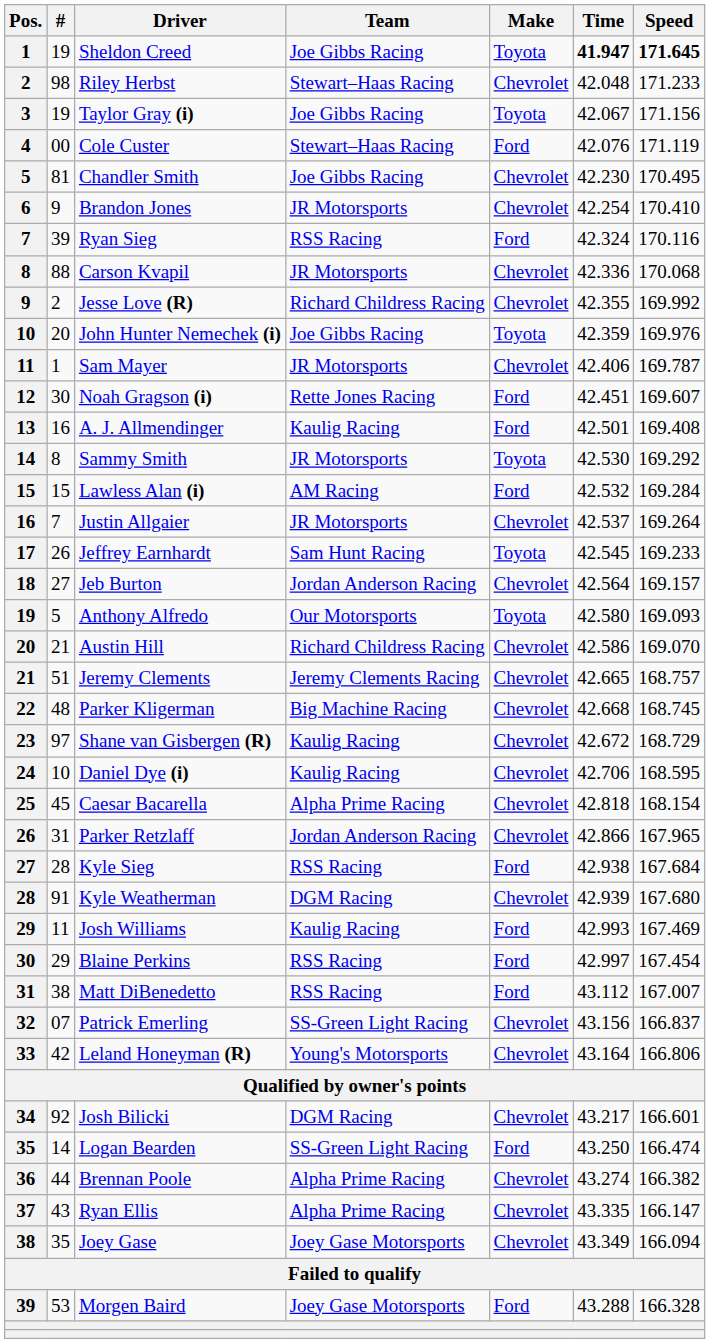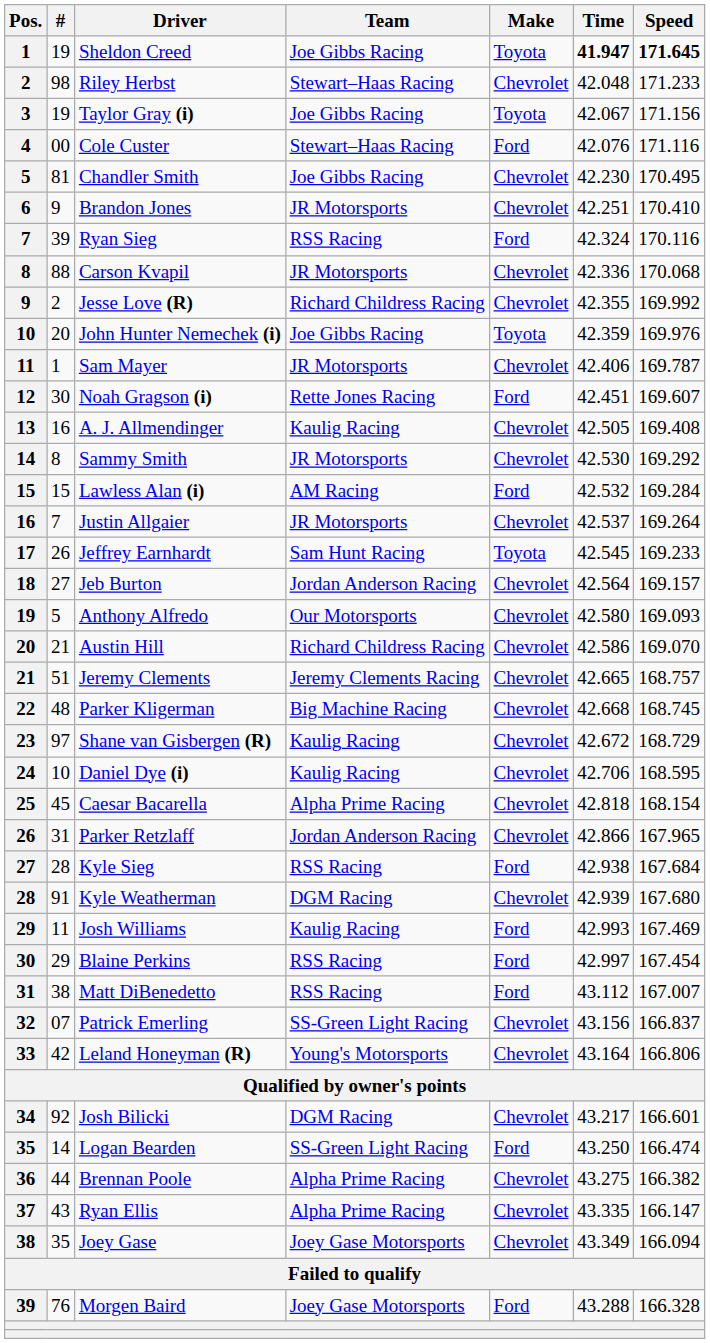Cole Custer | Speed: 171.119 -> 171.116
Brandon Jones | Time: 42.254 -> 42.251
A. J. Allmendinger | Make: Ford -> Chevrolet
A. J. Allmendinger | Time: 42.501 -> 42.505
Sammy Smith | Make: Toyota -> Chevrolet
Anthony Alfredo | Make: Toyota -> Chevrolet
Brennan Poole | Time: 43.274 -> 43.275
Morgen Baird | #: 53 -> 76
